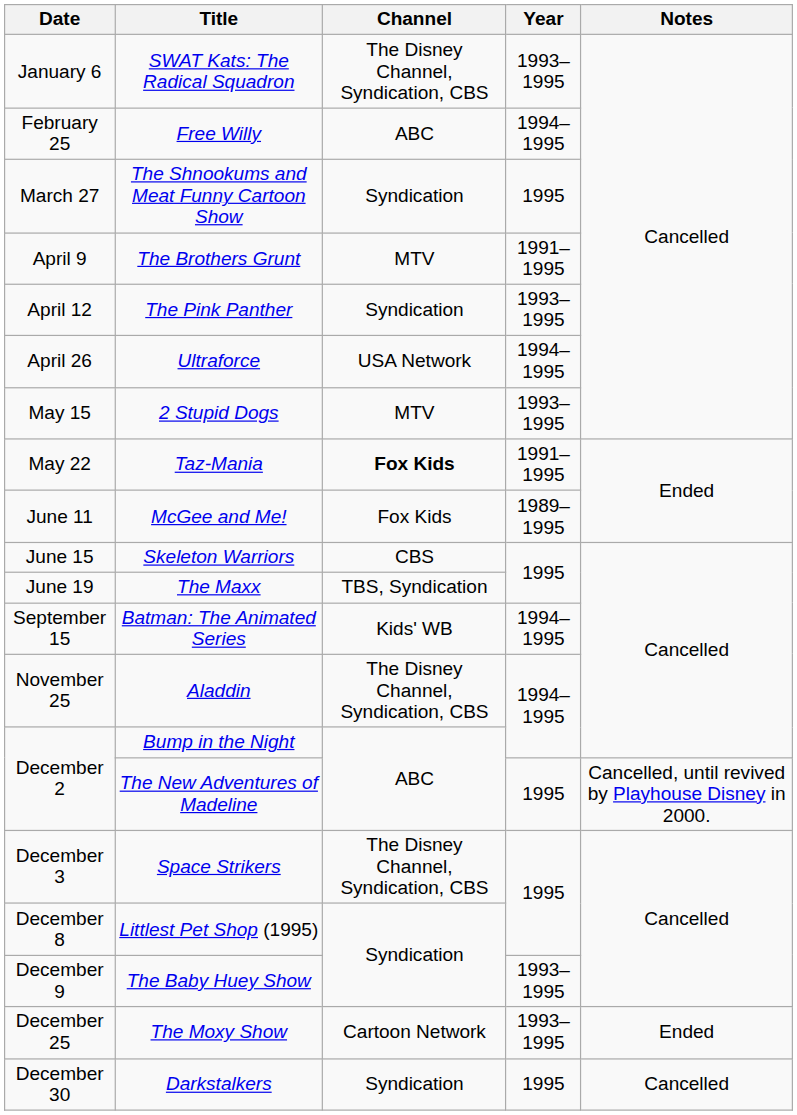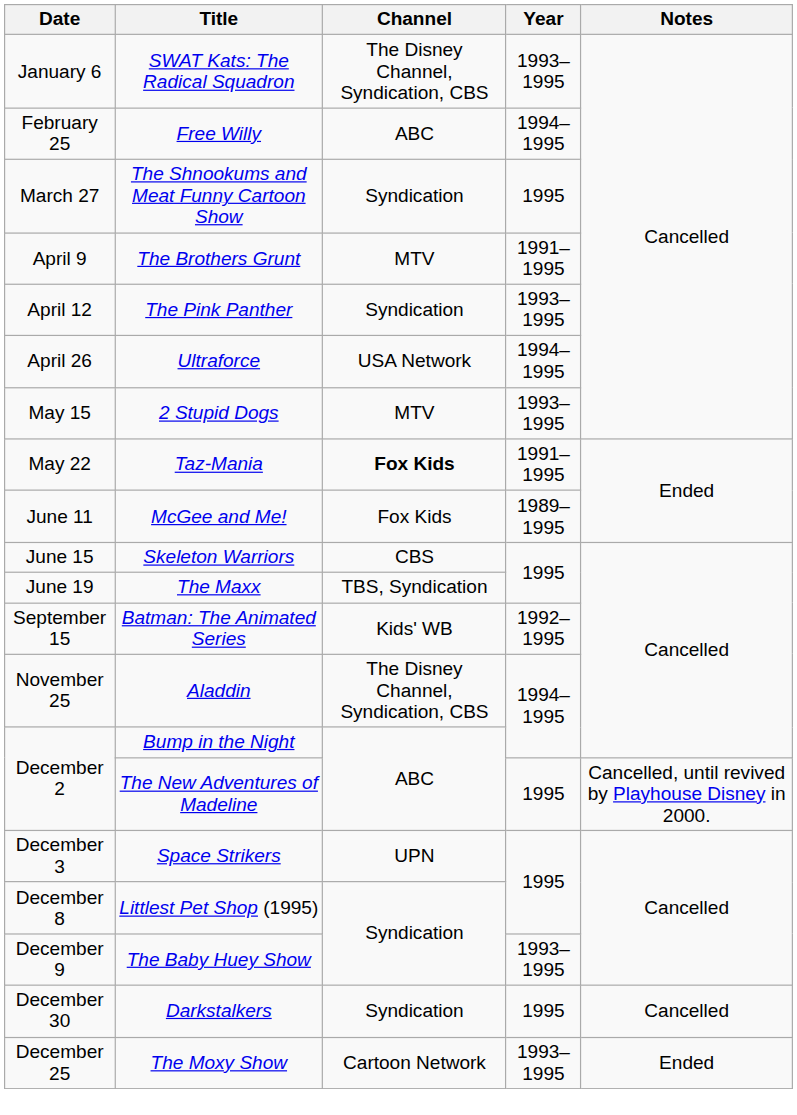Batman: The Animated Series | Year: 1994–1995 -> 1992–1995
Space Strikers | Channel: The Disney Channel, Syndication, CBS -> UPN
rows swapped: The Moxy Show <-> Darkstalkers
